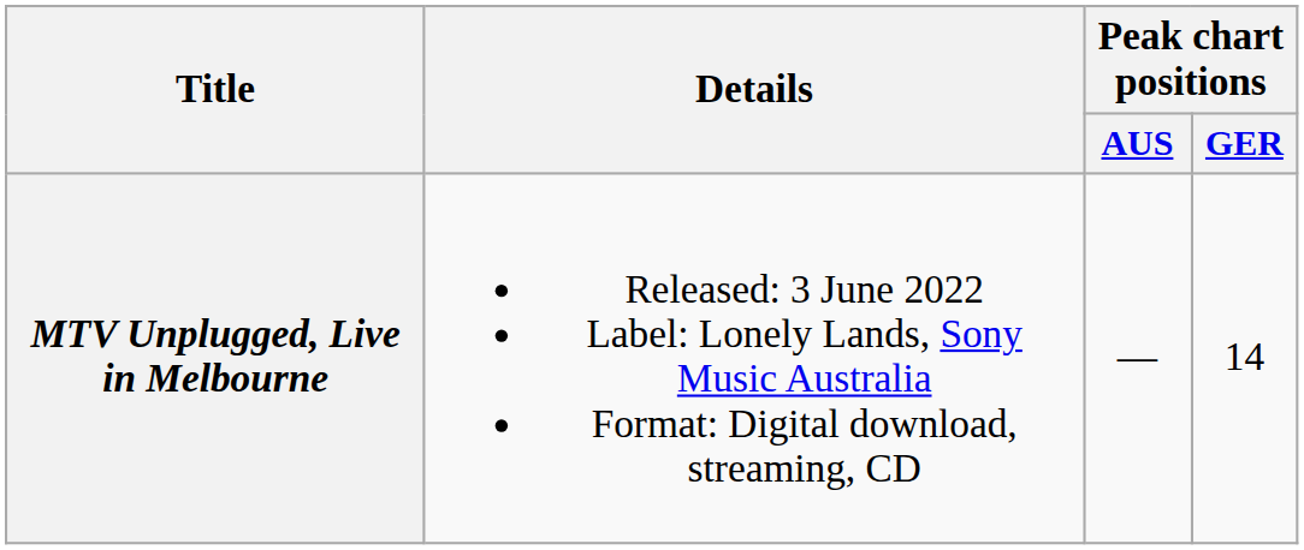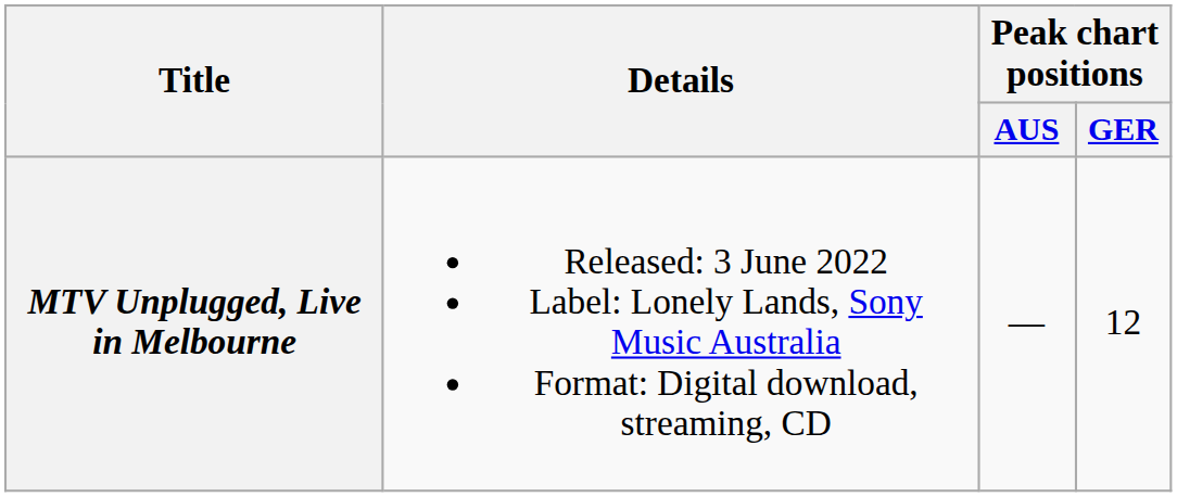MTV Unplugged, Live in Melbourne | Peak chart positions / GER: 14 -> 12
